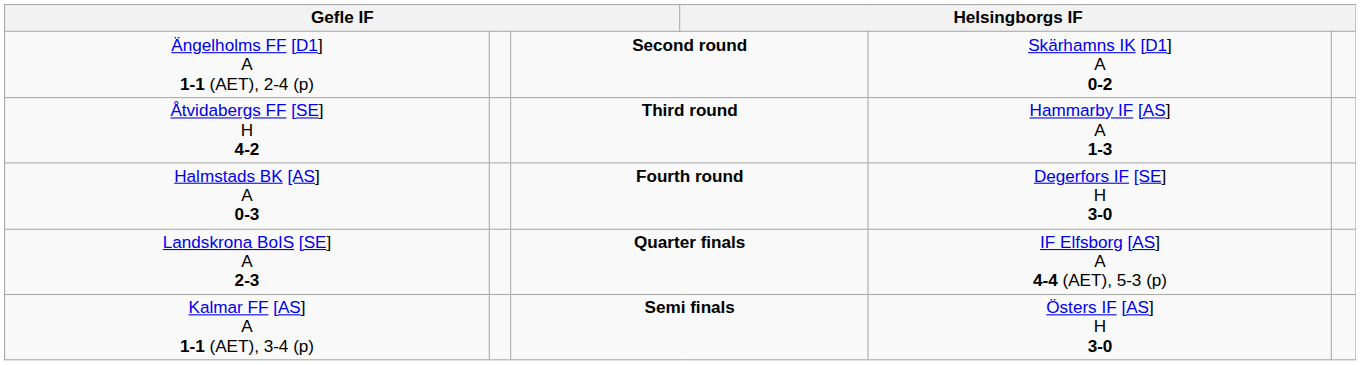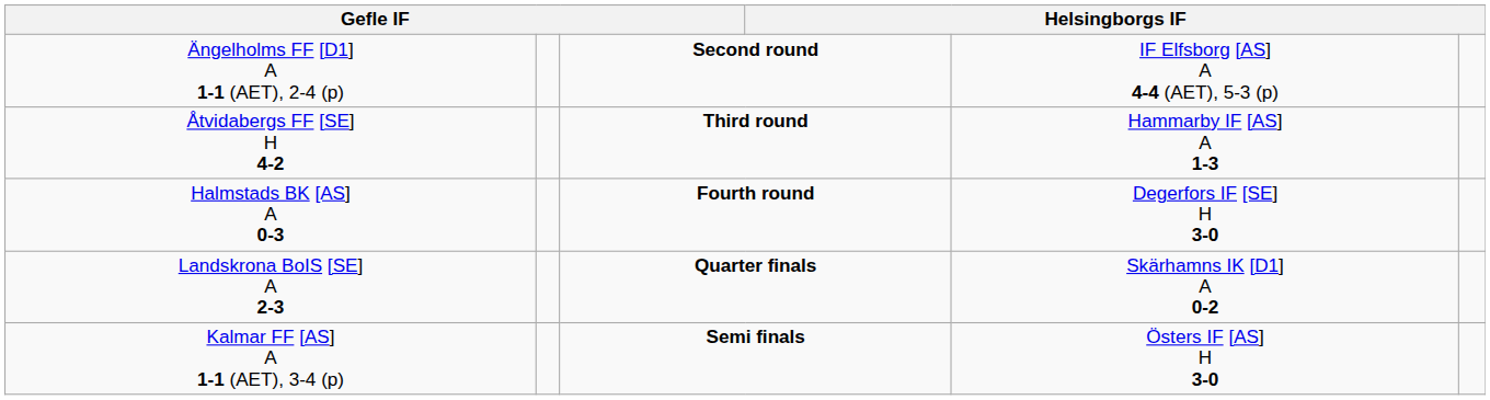Ängelholms FF [D1] A 1-1 (AET), 2-4 (p) | column 5: Skärhamns IK [D1] A 0-2 -> IF Elfsborg [AS] A 4-4 (AET), 5-3 (p)
Landskrona BoIS [SE] A 2-3 | column 5: IF Elfsborg [AS] A 4-4 (AET), 5-3 (p) -> Skärhamns IK [D1] A 0-2
